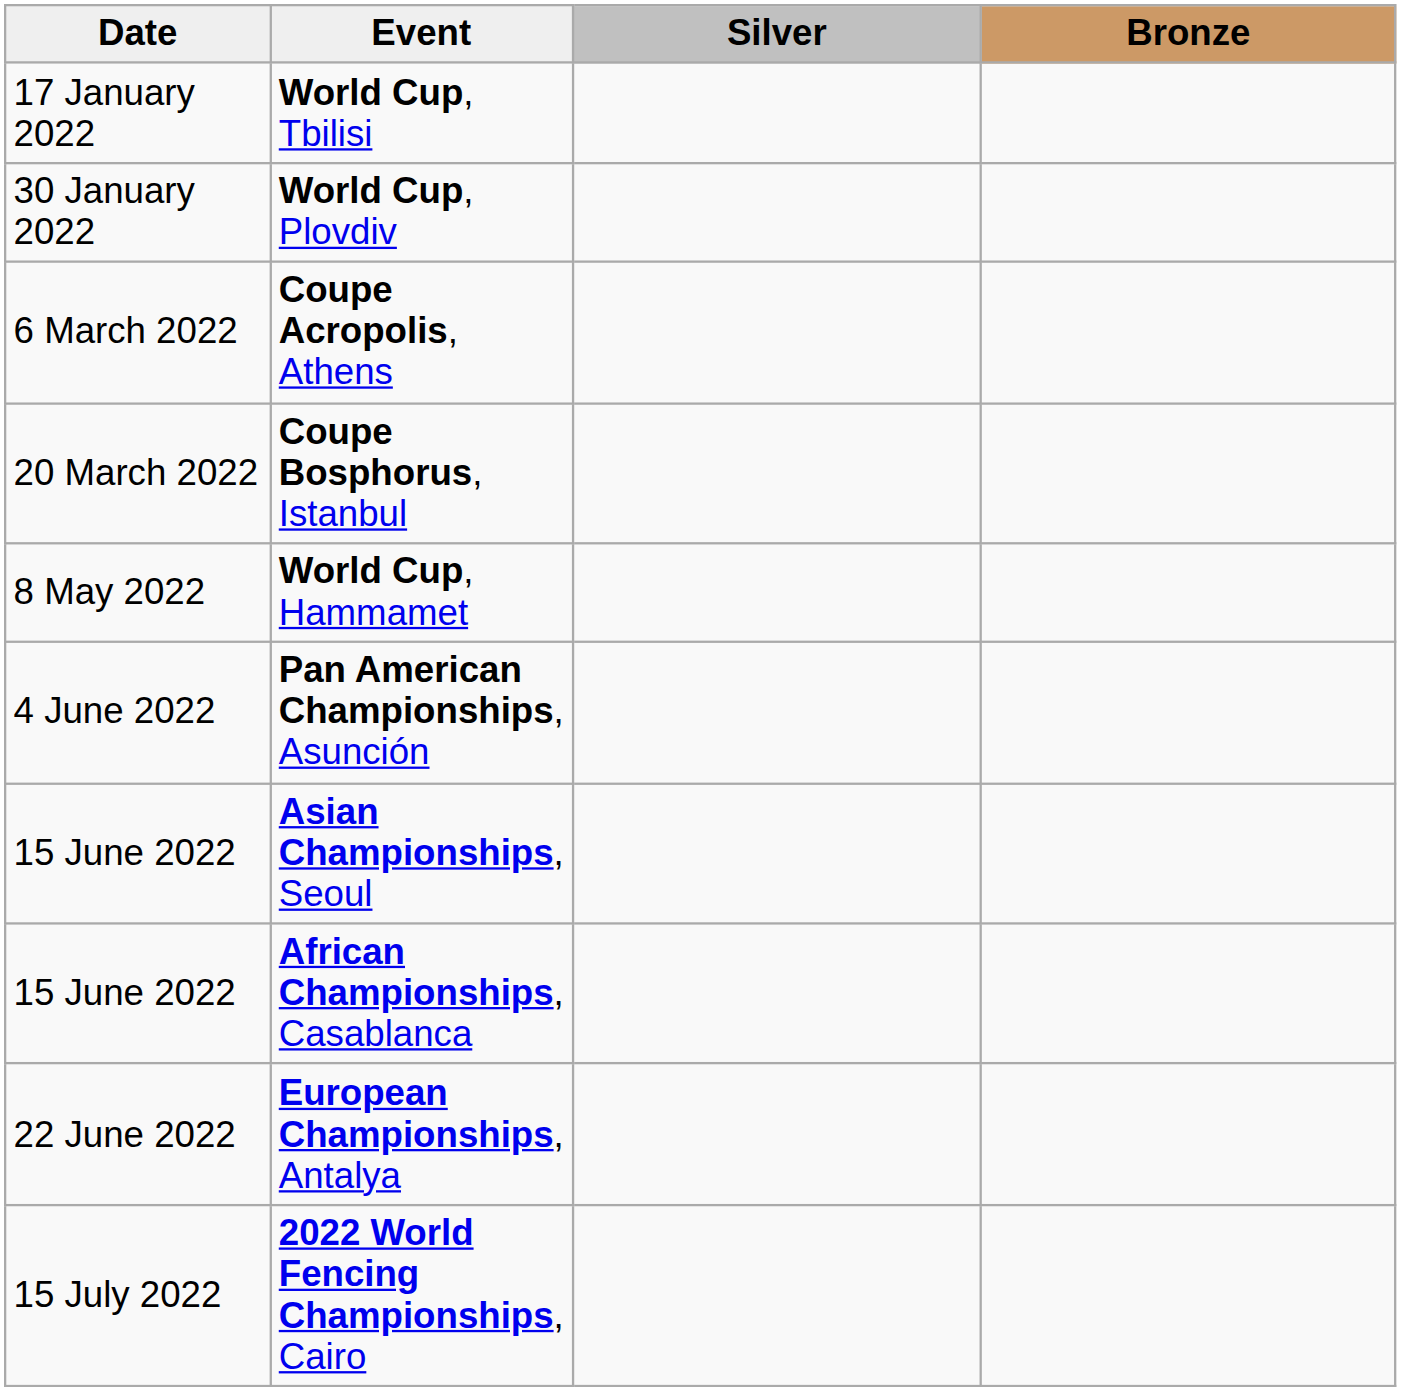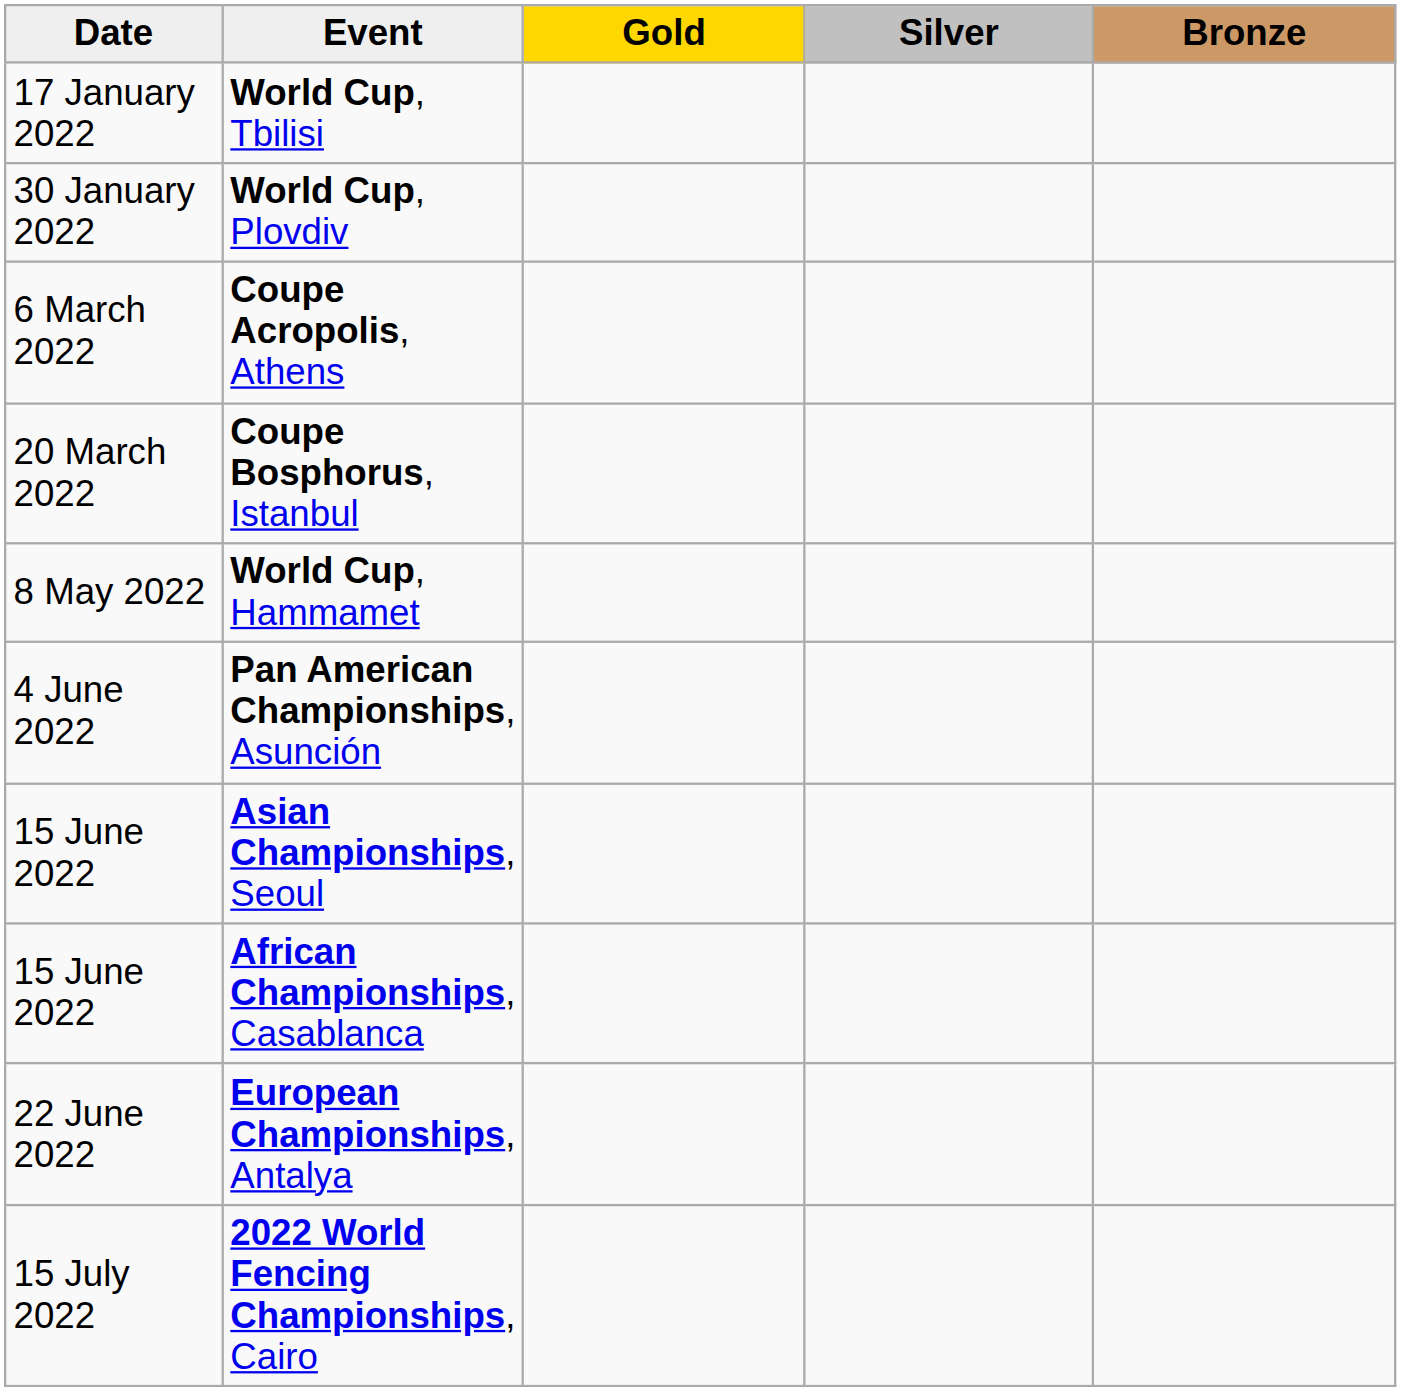+ column: Gold
